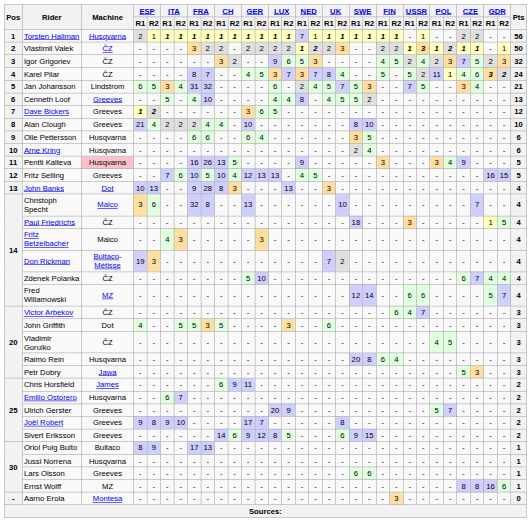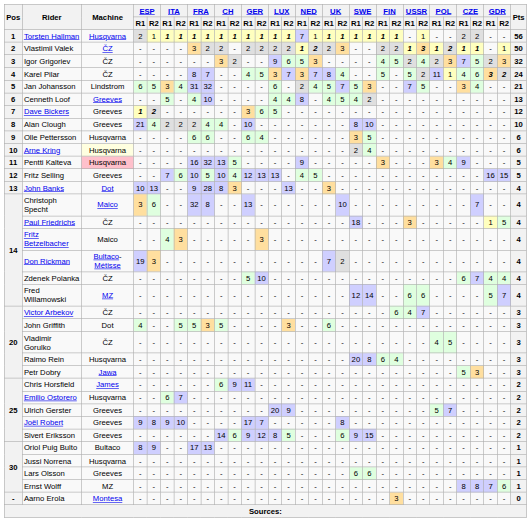Cenneth Loof | SWE / R1: 5 -> 4
Arne Kring | Machine: no background -> lightyellow background
Pentti Kalteva | FRA / R2: 26 -> 32
Ernst Wolff | GDR / R1: 16 -> 7
